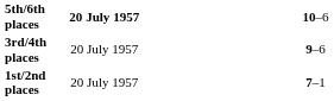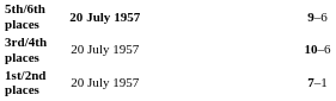5th/6th places | column 4: 10–6 -> 9–6
3rd/4th places | column 4: 9–6 -> 10–6
